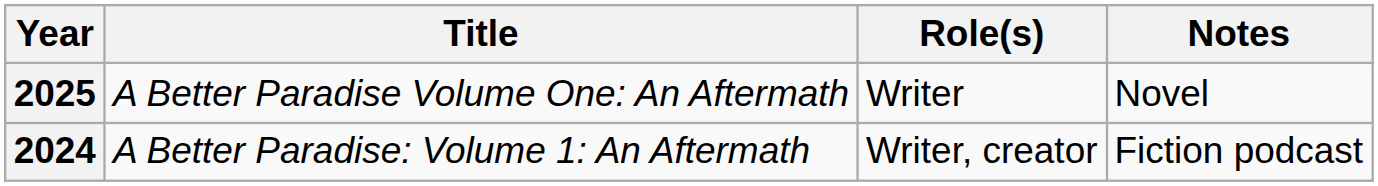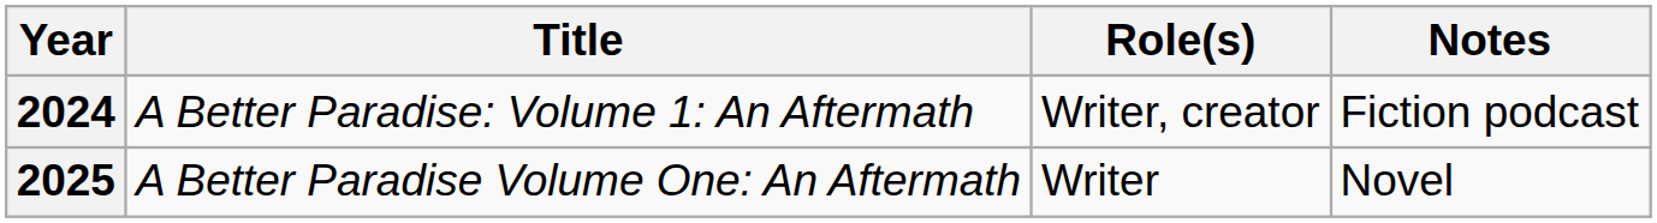rows swapped: 2024 <-> 2025
